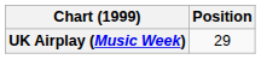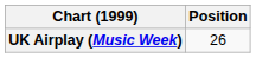UK Airplay (Music Week) | Position: 29 -> 26
